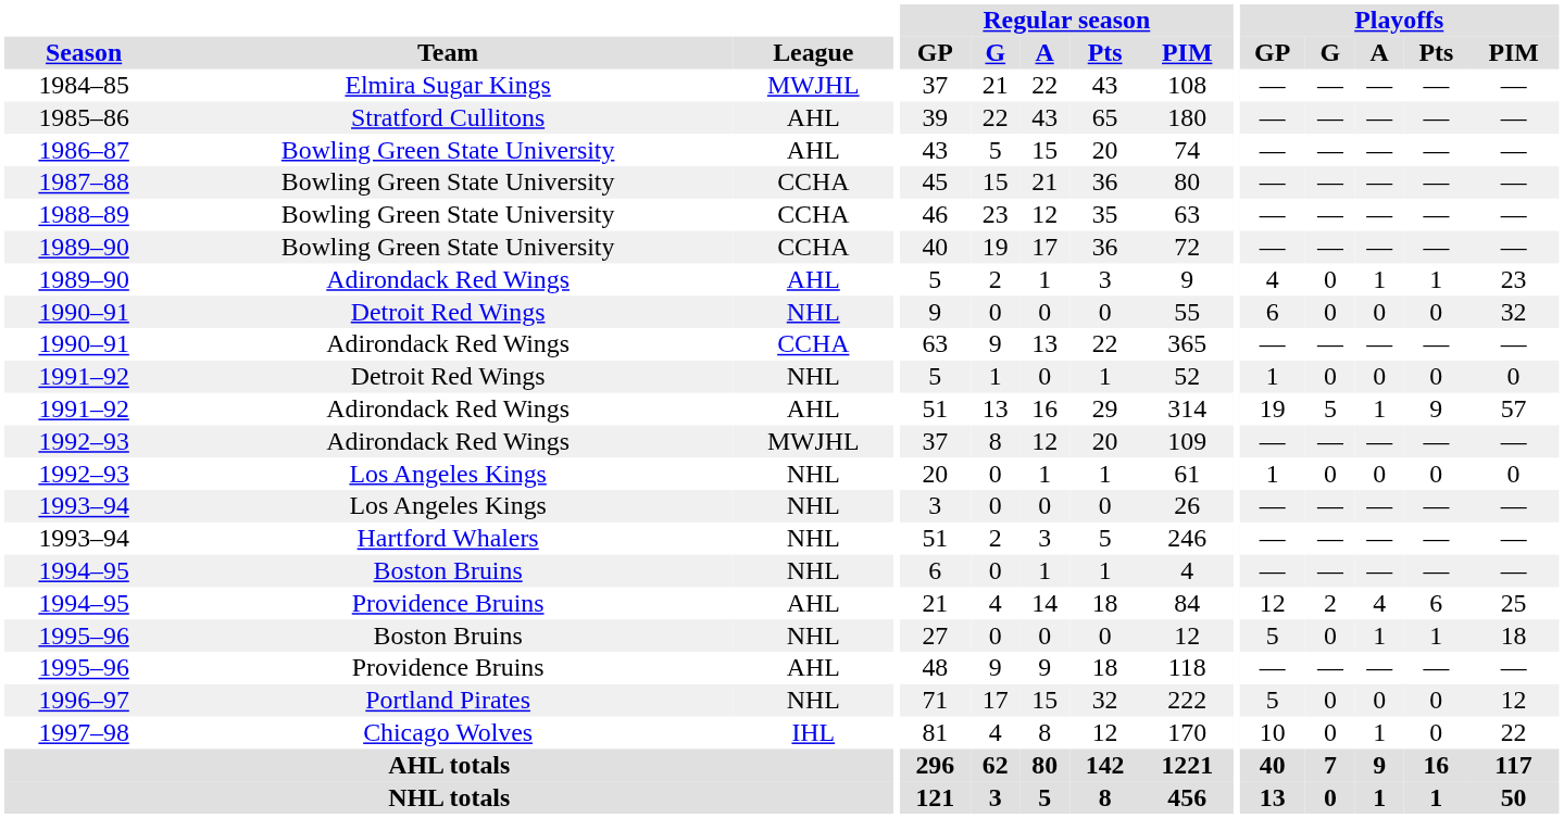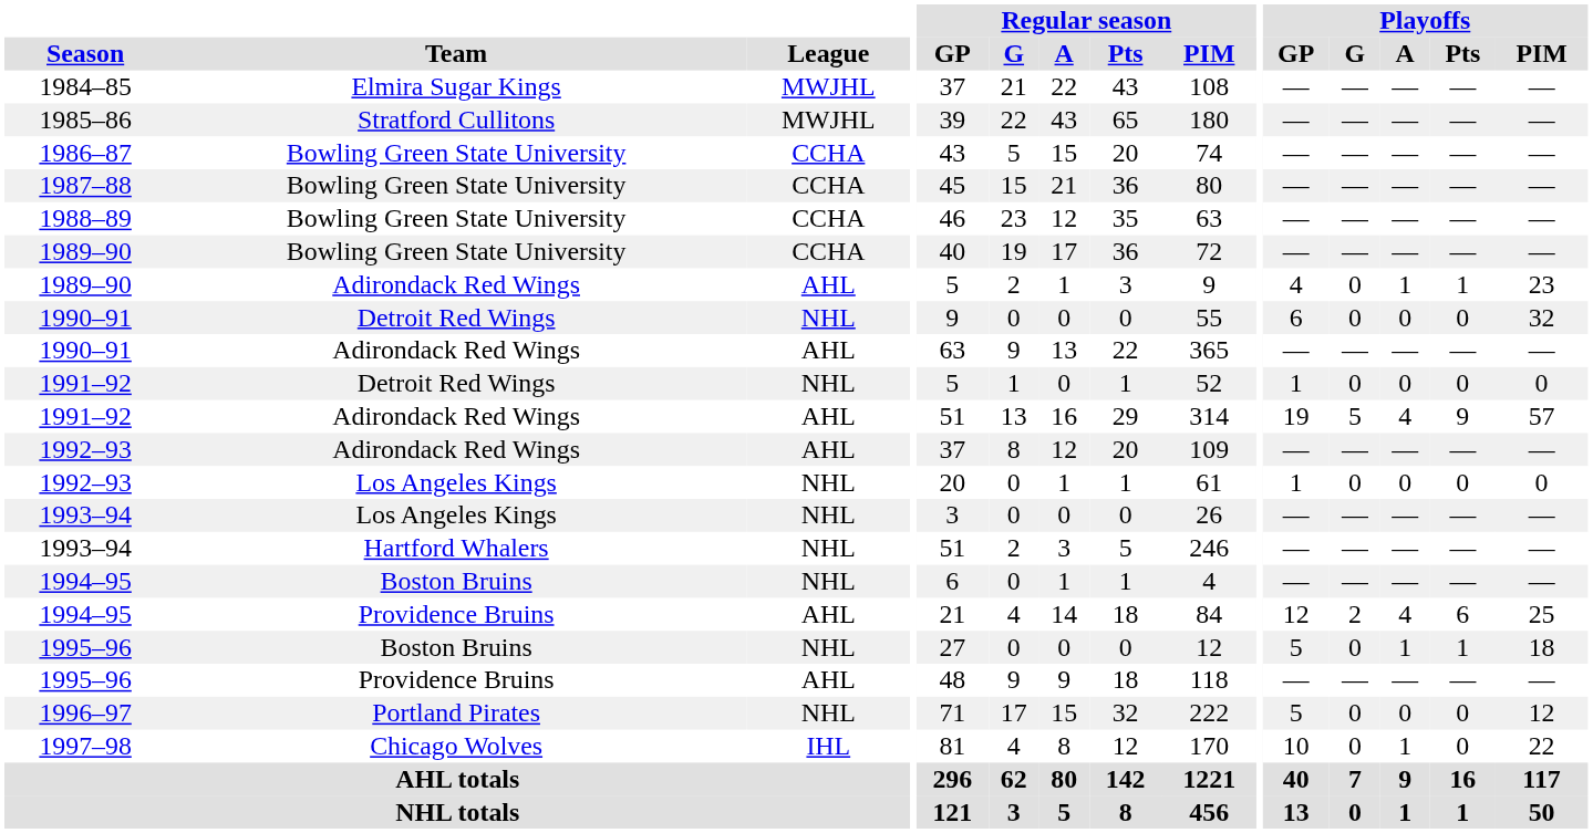1985–86 | League: AHL -> MWJHL
1986–87 | League: AHL -> CCHA
1990–91 / Adirondack Red Wings | League: CCHA -> AHL
1991–92 / Adirondack Red Wings | Playoffs / A: 1 -> 4
1992–93 / Adirondack Red Wings | League: MWJHL -> AHL
